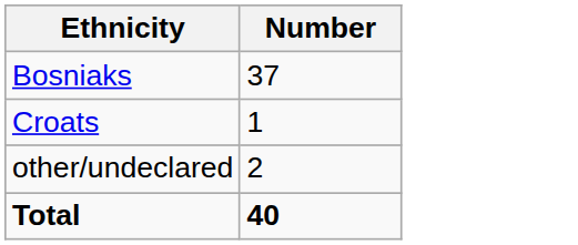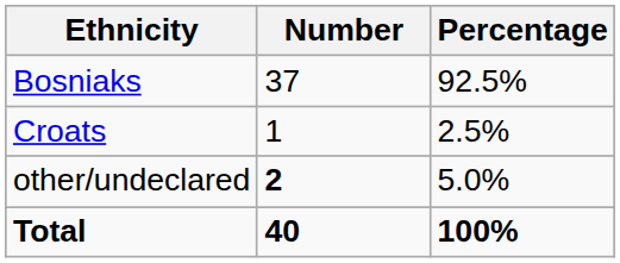+ column: Percentage | 92.5% | 2.5% | 5.0% | 100%
other/undeclared | Number: normal -> bold
